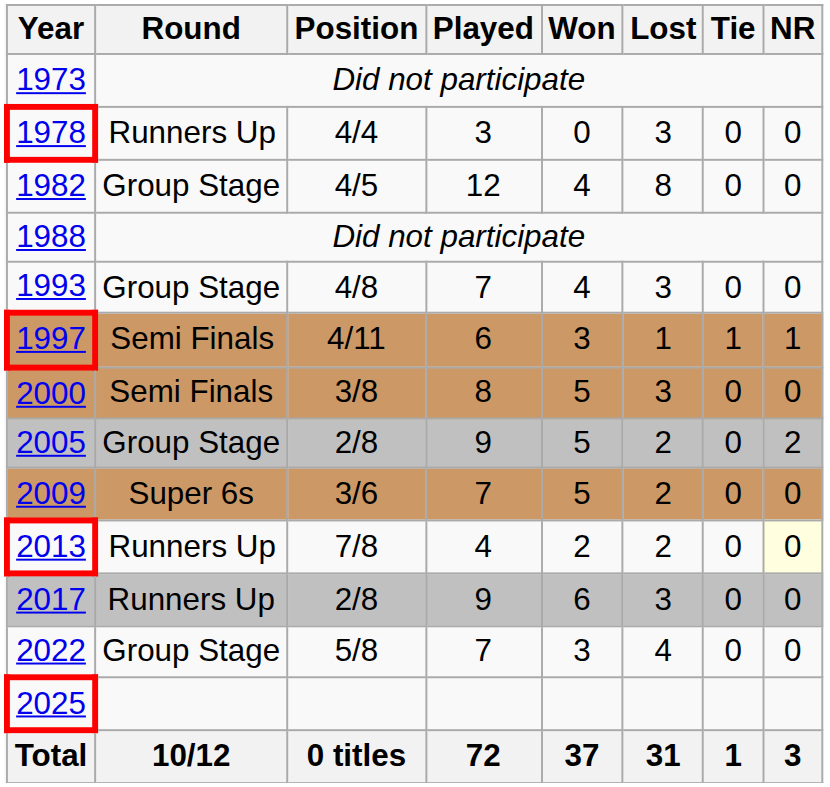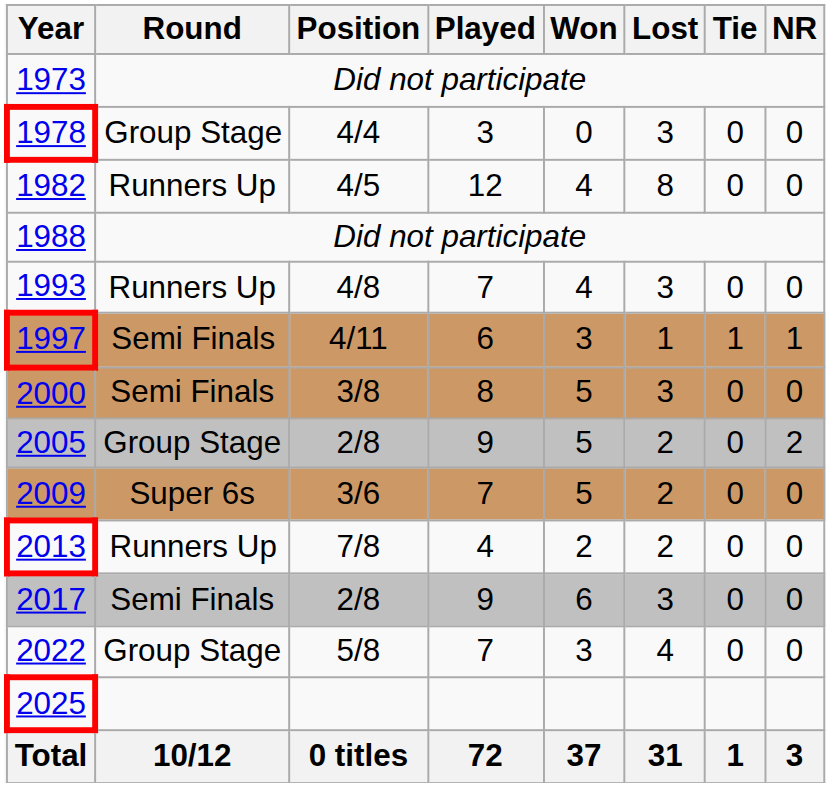1978 | Round: Runners Up -> Group Stage
1982 | Round: Group Stage -> Runners Up
1993 | Round: Group Stage -> Runners Up
2013 | NR: lightyellow background -> no background
2017 | Round: Runners Up -> Semi Finals
